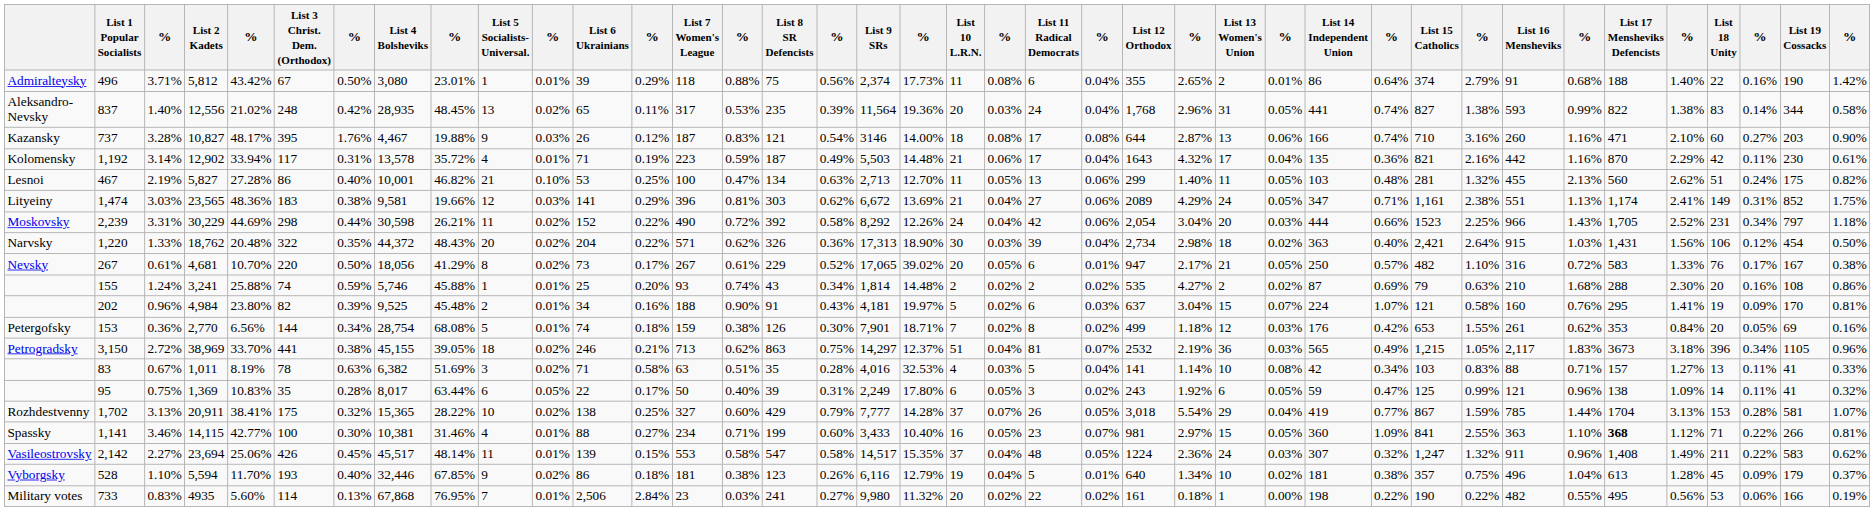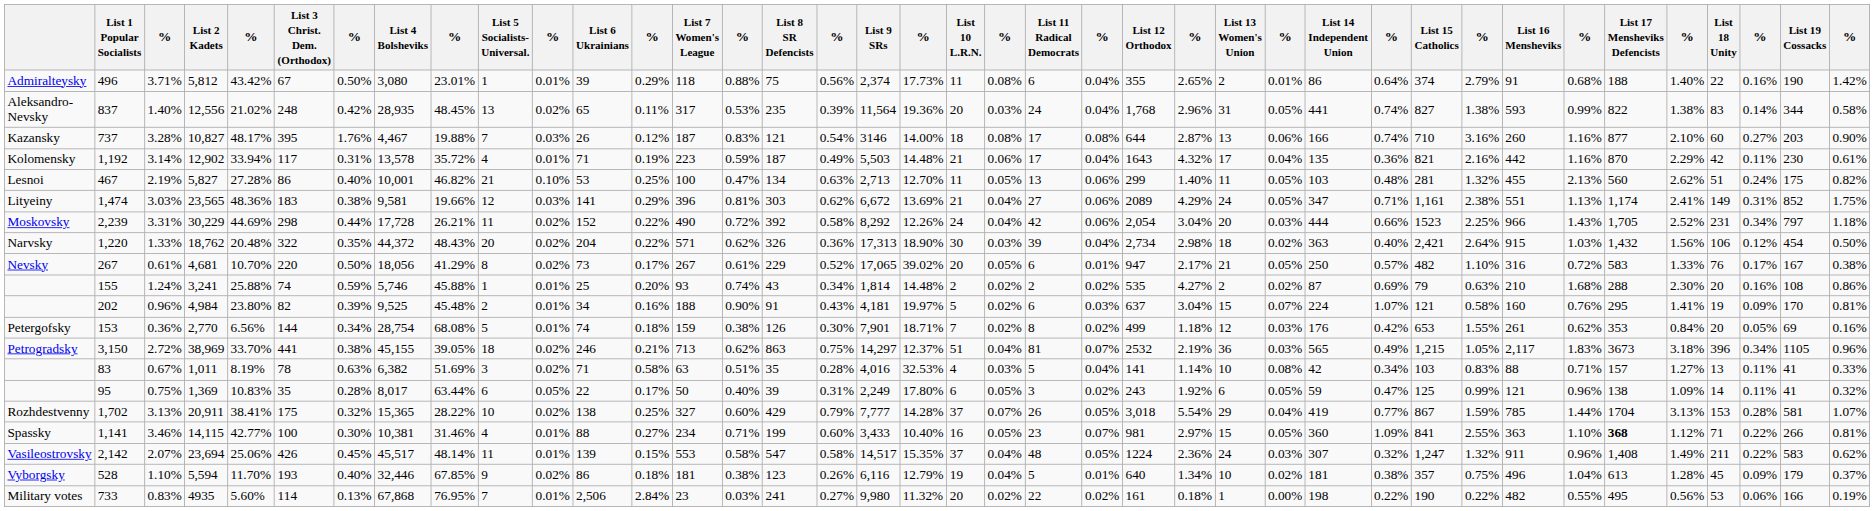737 | List 5 Socialists- Universal.: 9 -> 7
737 | List 17 Mensheviks Defencists: 471 -> 877
2,239 | List 4 Bolsheviks: 30,598 -> 17,728
1,220 | List 17 Mensheviks Defencists: 1,431 -> 1,432
2,142 | column 3: 2.27% -> 2.07%
